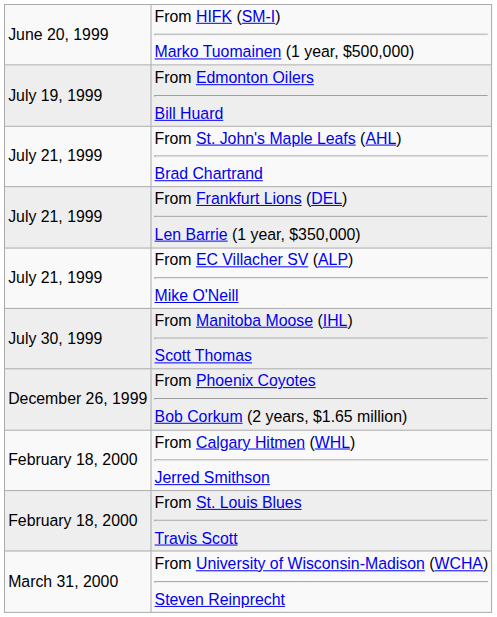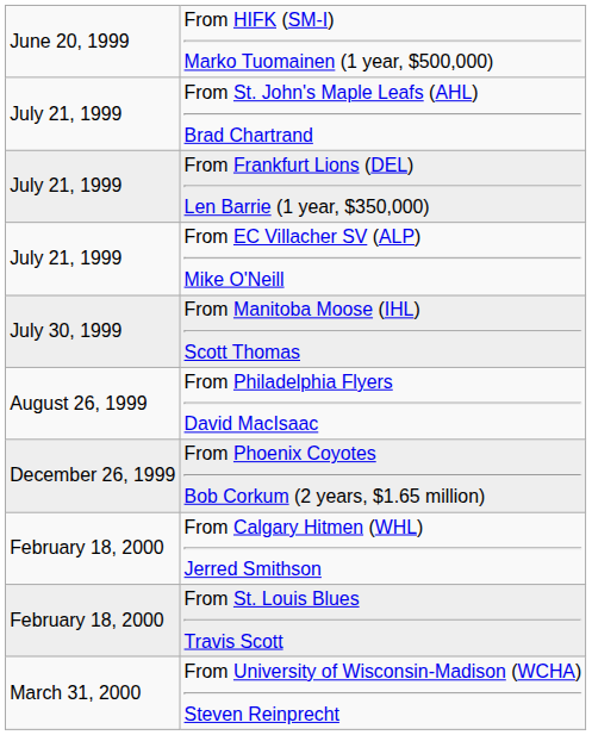- row: July 19, 1999 | From Edmonton Oilers Bill Huard
+ row: August 26, 1999 | From Philadelphia Flyers David MacIsaac
